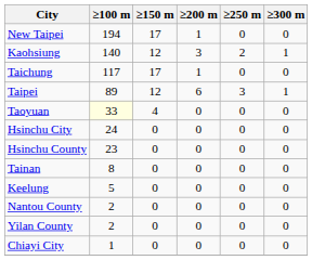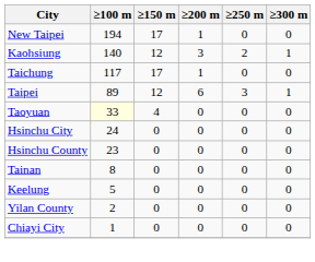- row: Nantou County | 2 | 0 | 0 | 0 | 0
